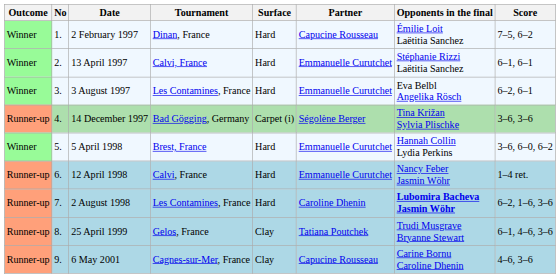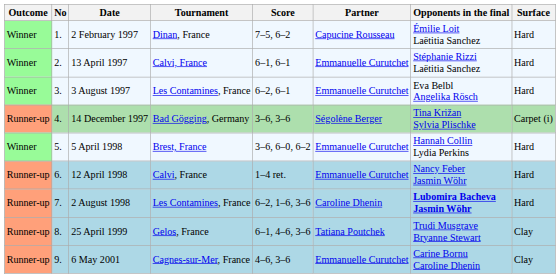columns swapped: Surface <-> Score
6 May 2001 | Partner: Capucine Rousseau -> Emmanuelle Curutchet
